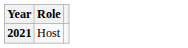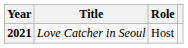+ column: Title | Love Catcher in Seoul
